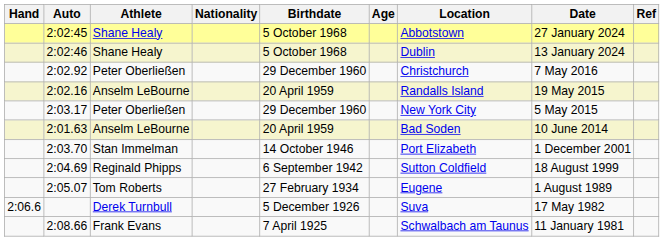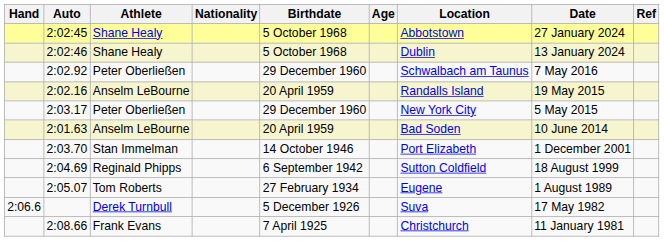2:02.92 | Location: Christchurch -> Schwalbach am Taunus
2:08.66 | Location: Schwalbach am Taunus -> Christchurch
